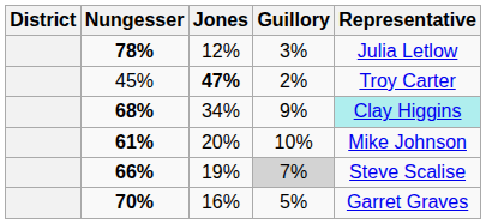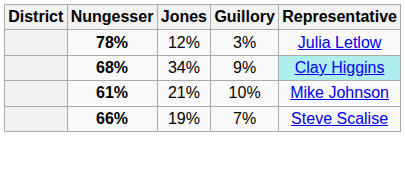- row: 45% | 47% | 2% | Troy Carter
61% | Jones: 20% -> 21%
66% | Guillory: lightgrey background -> no background
- row: 70% | 16% | 5% | Garret Graves
